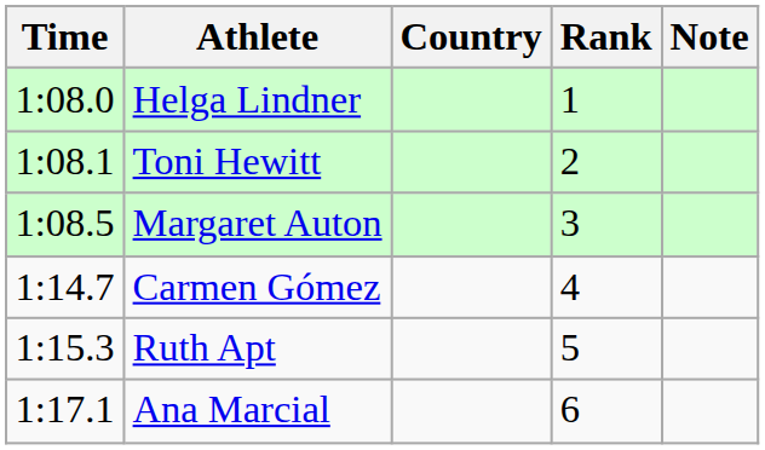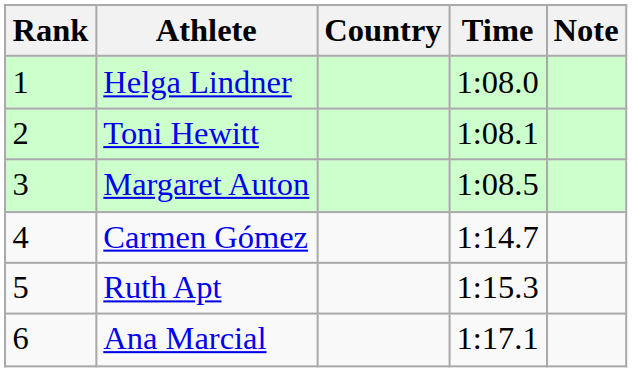columns swapped: Rank <-> Time
